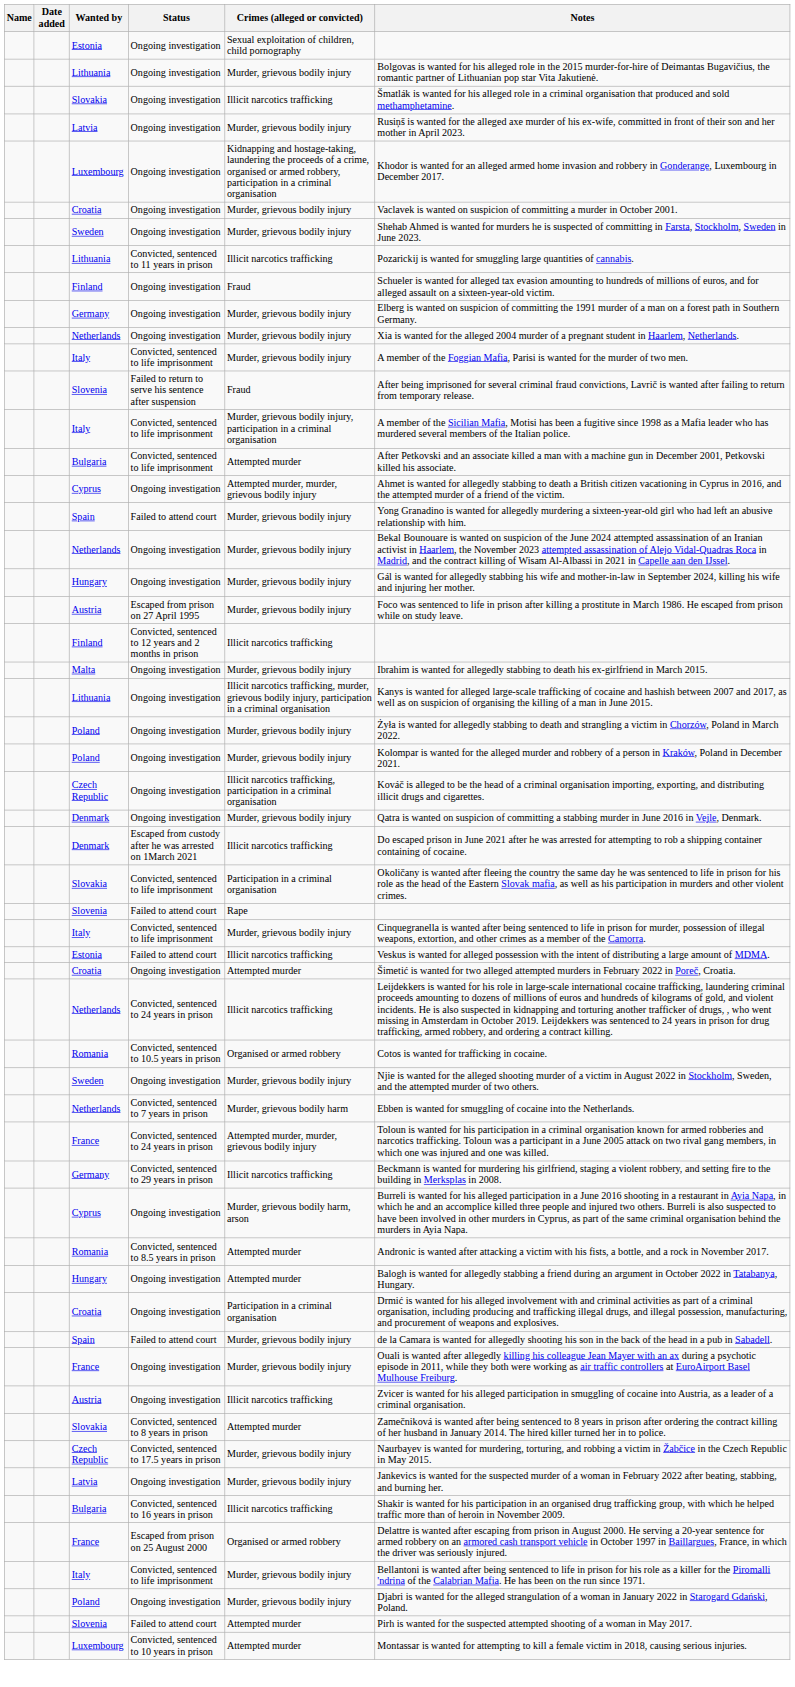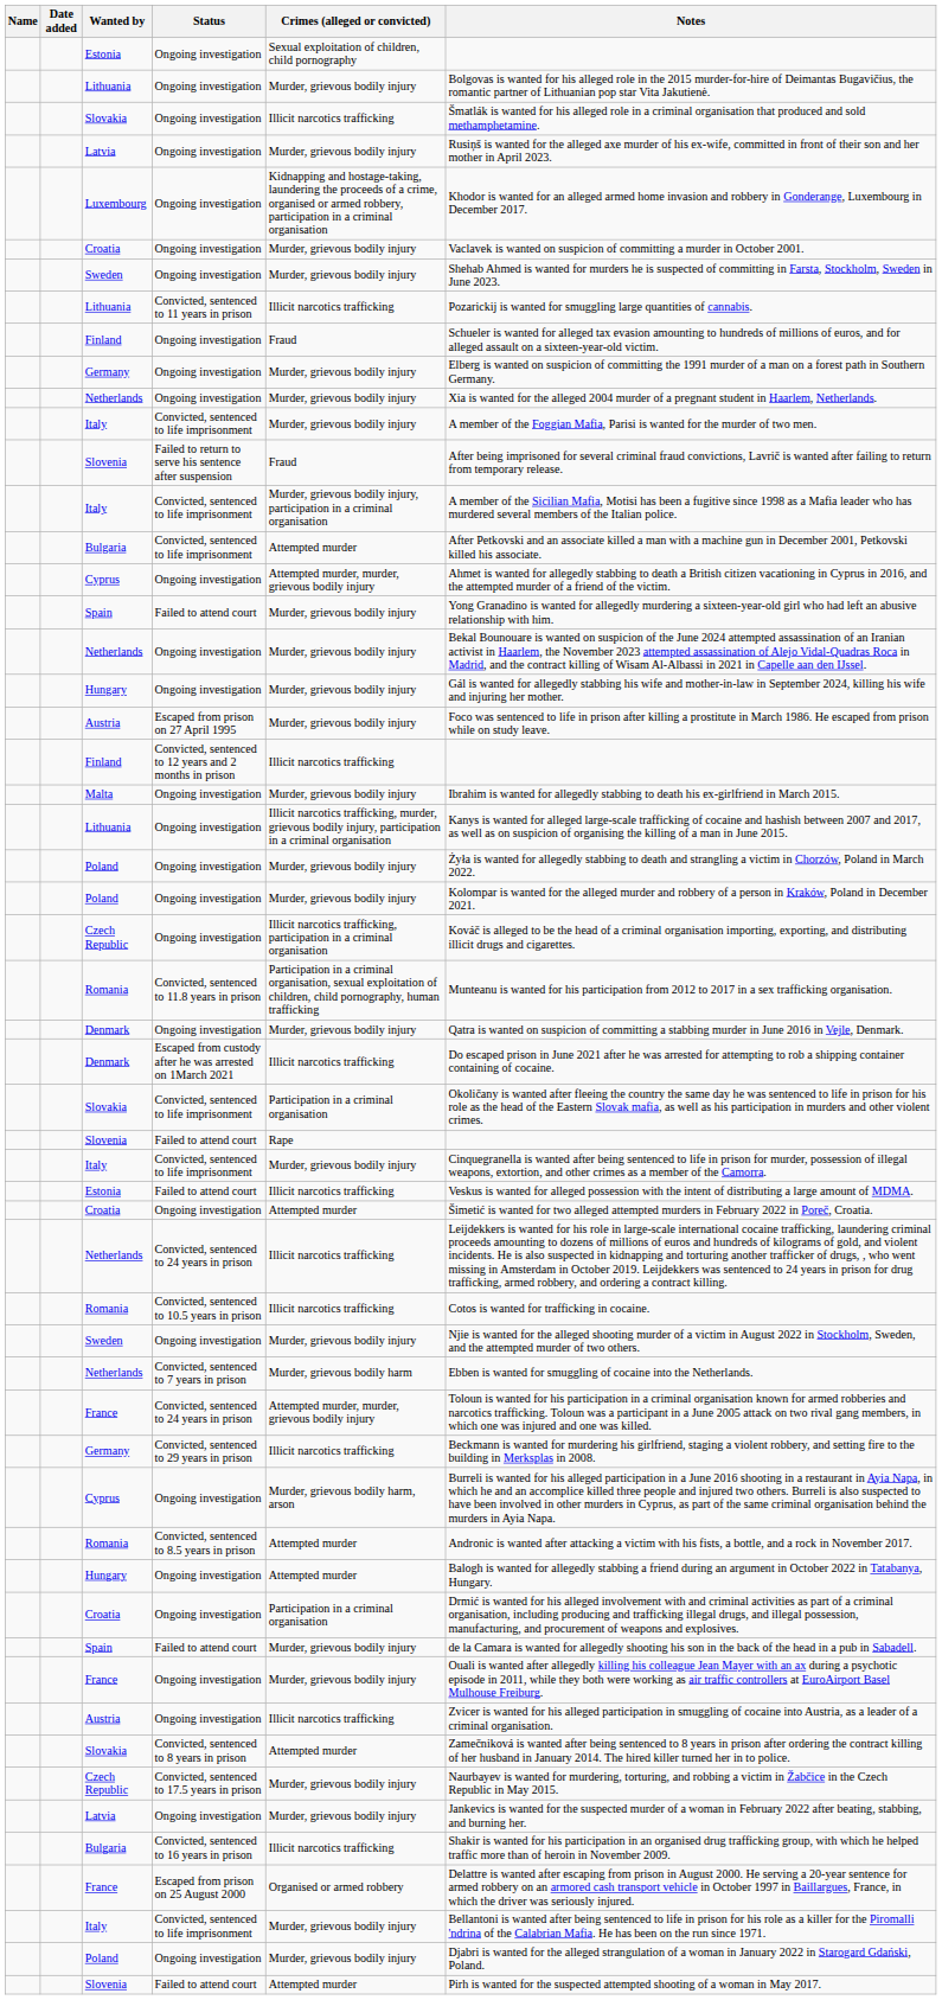+ row: Romania | Convicted, sentenced to 11.8 years in prison | Participation in a criminal organisation, sexual exploitation of children, child pornography, human trafficking | Munteanu is wanted for his participation from 2012 to 2017 in a sex trafficking organisation.
Romania / Convicted, sentenced to 10.5 years in prison | Crimes (alleged or convicted): Organised or armed robbery -> Illicit narcotics trafficking
- row: Luxembourg | Convicted, sentenced to 10 years in prison | Attempted murder | Montassar is wanted for attempting to kill a female victim in 2018, causing serious injuries.
